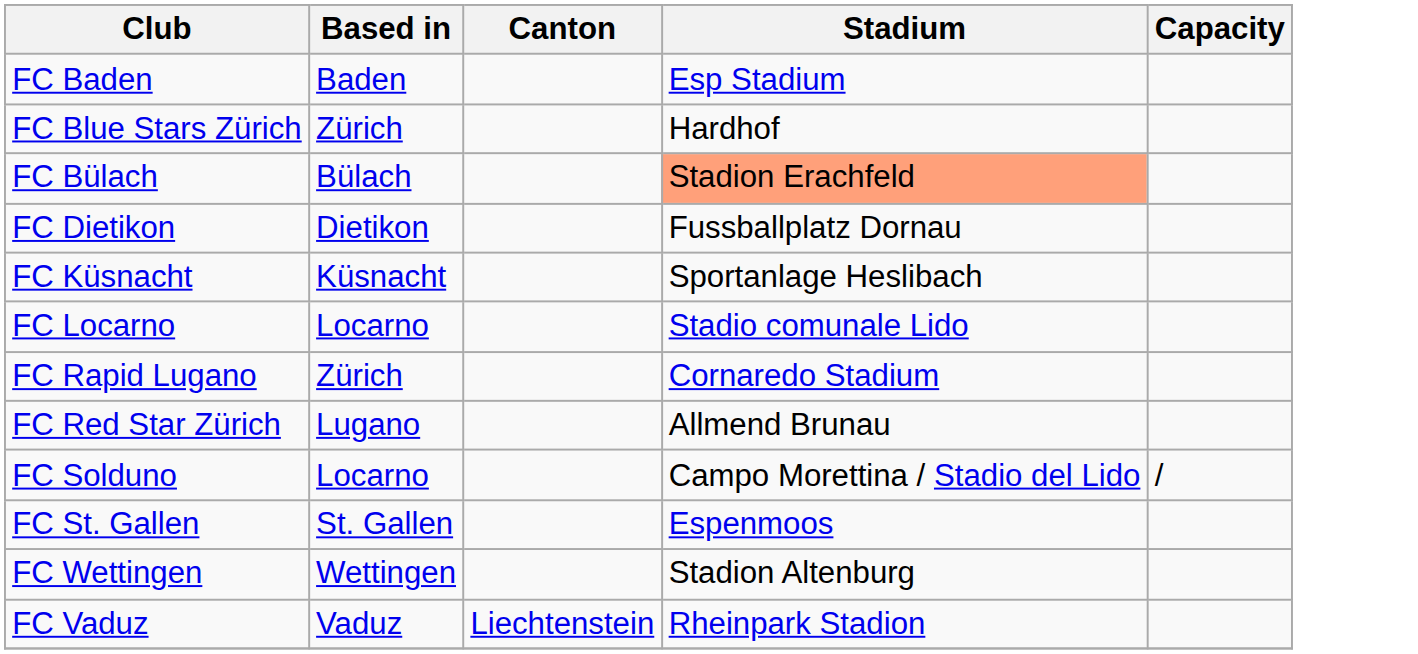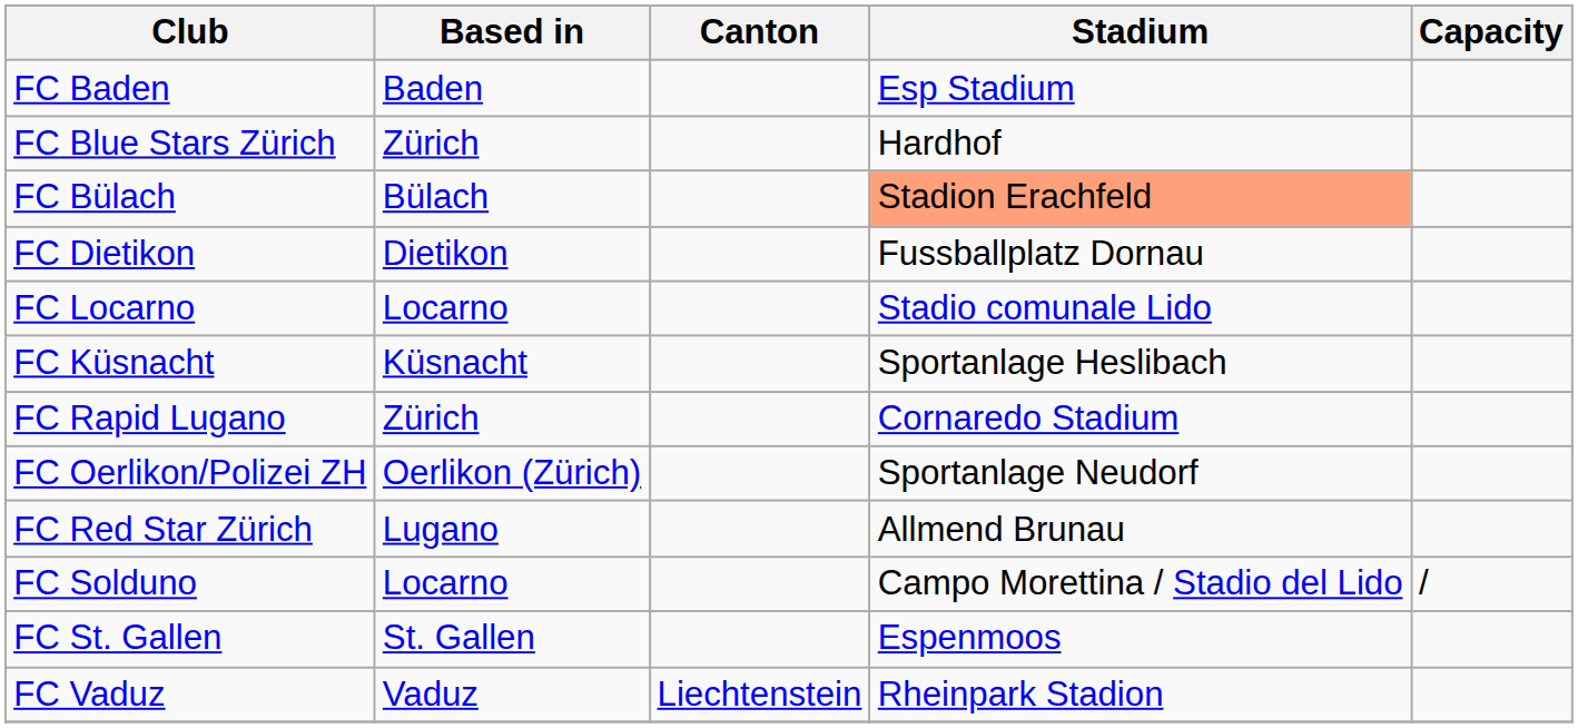rows swapped: FC Küsnacht <-> FC Locarno
+ row: FC Oerlikon/Polizei ZH | Oerlikon (Zürich) | Sportanlage Neudorf
- row: FC Wettingen | Wettingen | Stadion Altenburg
